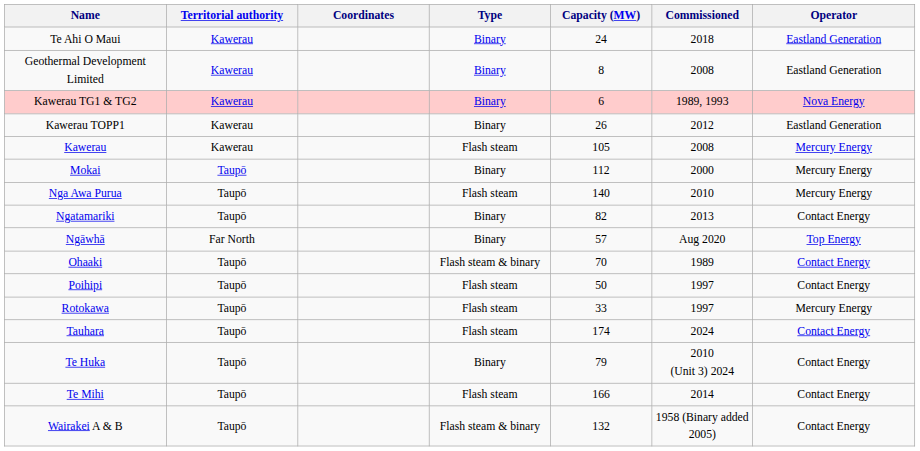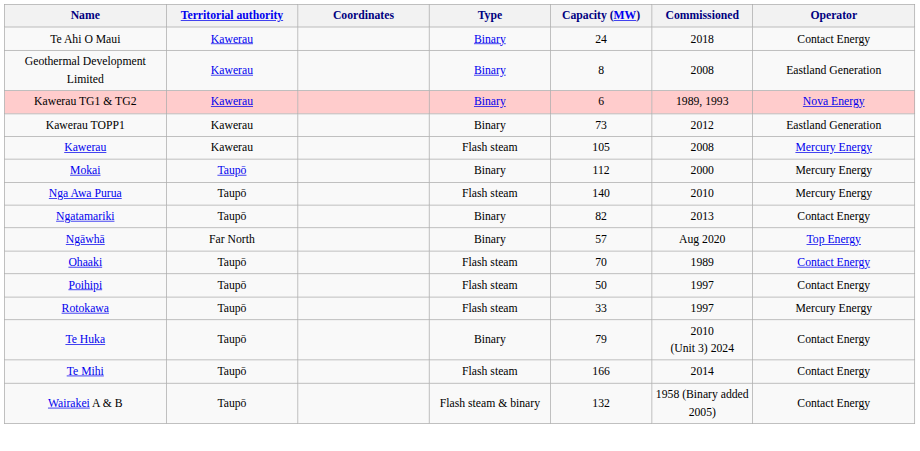Te Ahi O Maui | Operator: Eastland Generation -> Contact Energy
Kawerau TOPP1 | Capacity (MW): 26 -> 73
Ohaaki | Type: Flash steam & binary -> Flash steam
- row: Tauhara | Taupō | Flash steam | 174 | 2024 | Contact Energy
